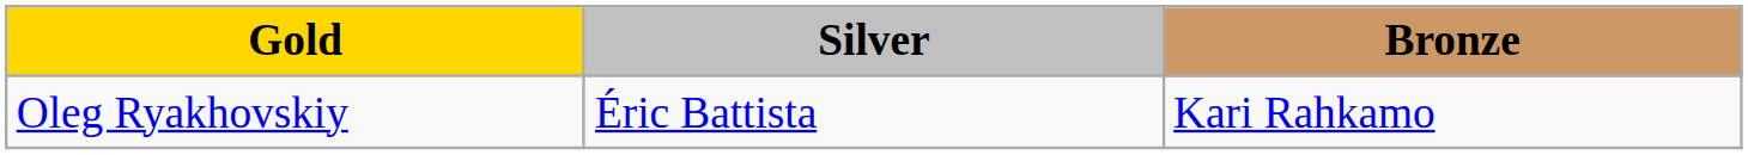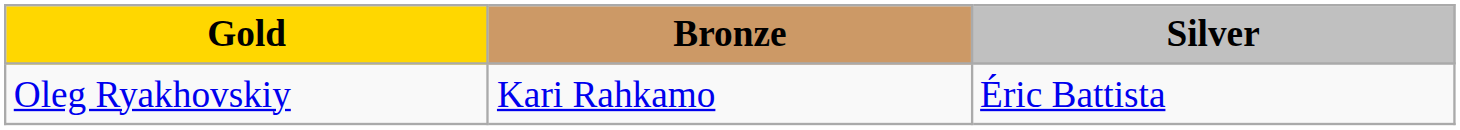columns swapped: Silver <-> Bronze
